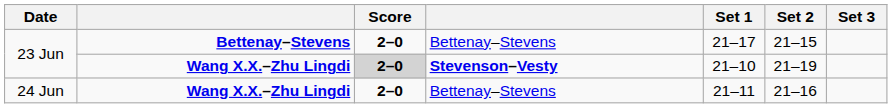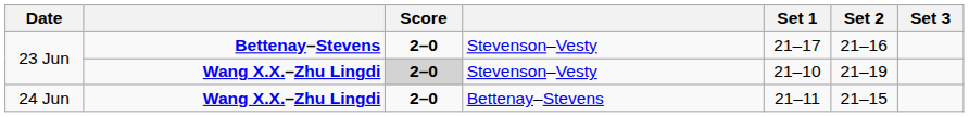23 Jun / Bettenay–Stevens | column 4: Bettenay–Stevens -> Stevenson–Vesty
23 Jun / Bettenay–Stevens | Set 2: 21–15 -> 21–16
23 Jun / Wang X.X.–Zhu Lingdi | column 4: bold -> normal
24 Jun | Set 2: 21–16 -> 21–15
